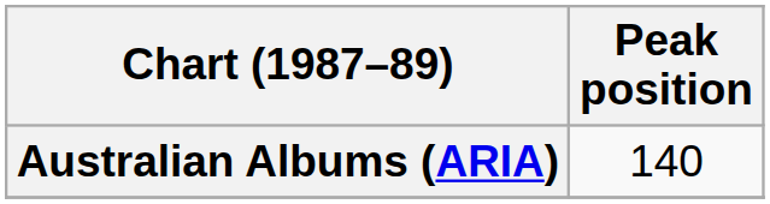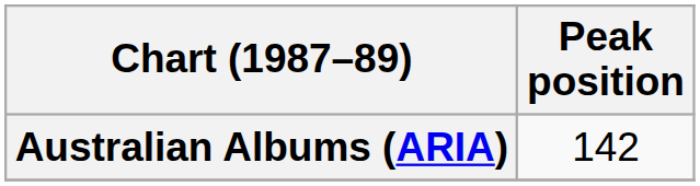Australian Albums (ARIA) | Peak position: 140 -> 142
